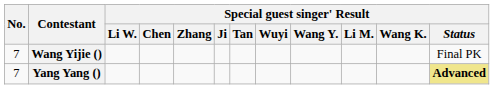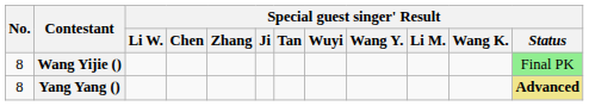Wang Yijie () | No.: 7 -> 8
Wang Yijie () | Special guest singer' Result / Status: no background -> lightgreen background
Yang Yang () | No.: 7 -> 8
